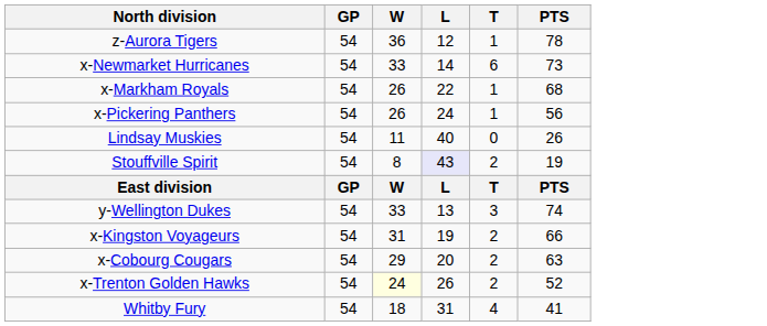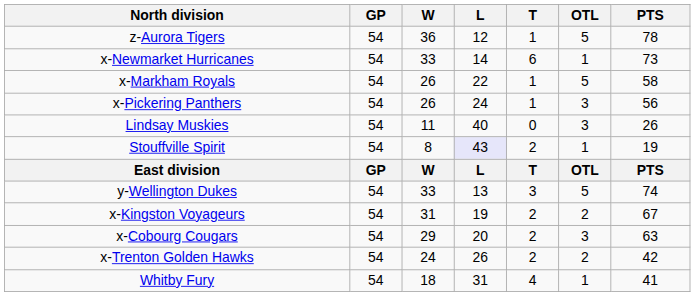+ column: OTL | 5 | 1 | 5 | 3 | 3 | 1 | OTL | 5 | 2 | 3 | 2 | 1
x-Markham Royals | PTS: 68 -> 58
x-Kingston Voyageurs | PTS: 66 -> 67
x-Trenton Golden Hawks | W: lightyellow background -> no background
x-Trenton Golden Hawks | PTS: 52 -> 42
